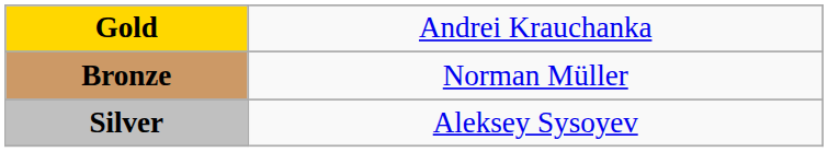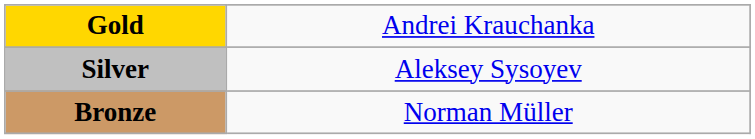rows swapped: Silver <-> Bronze
